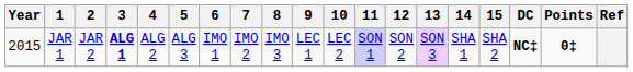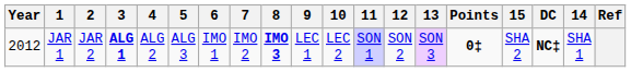columns swapped: 14 <-> Points
JAR 1 | Year: 2015 -> 2012
JAR 1 | 8: normal -> bold
